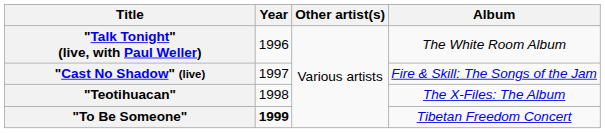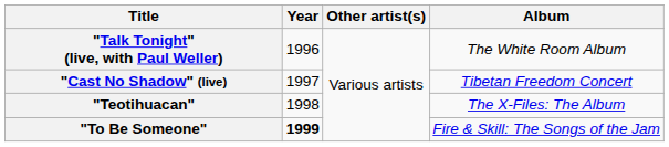"Cast No Shadow" (live) | Album: Fire & Skill: The Songs of the Jam -> Tibetan Freedom Concert
"To Be Someone" | Album: Tibetan Freedom Concert -> Fire & Skill: The Songs of the Jam
